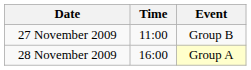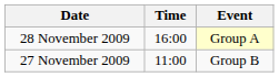rows swapped: 27 November 2009 <-> 28 November 2009
